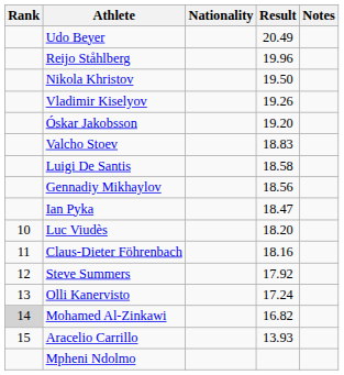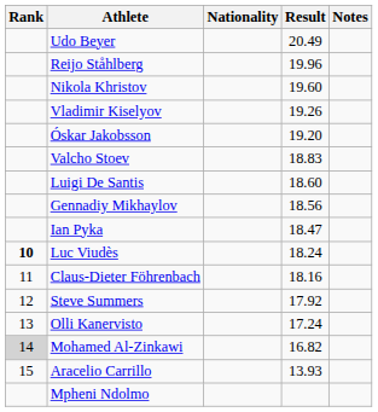Nikola Khristov | Result: 19.50 -> 19.60
Luigi De Santis | Result: 18.58 -> 18.60
Luc Viudès | Rank: normal -> bold
Luc Viudès | Result: 18.20 -> 18.24
